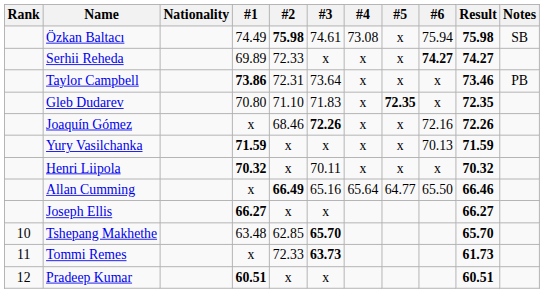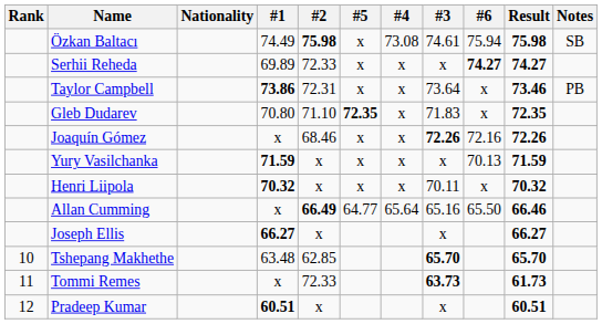columns swapped: #3 <-> #5
